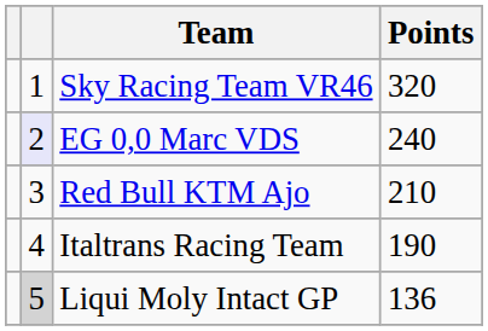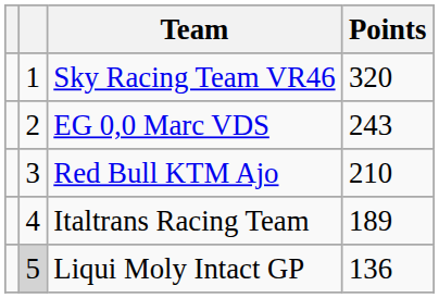EG 0,0 Marc VDS | column 2: lavender background -> no background
EG 0,0 Marc VDS | Points: 240 -> 243
Italtrans Racing Team | Points: 190 -> 189
